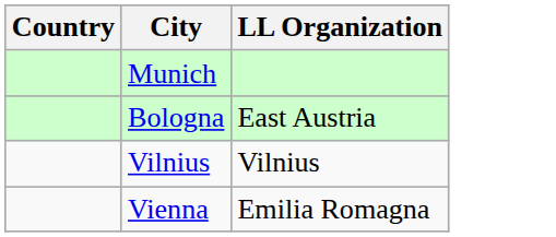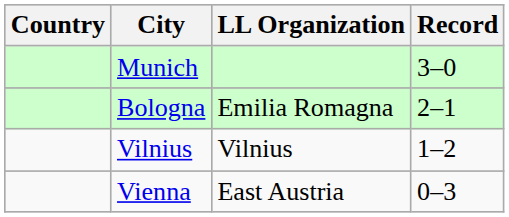+ column: Record | 3–0 | 2–1 | 1–2 | 0–3
Bologna | LL Organization: East Austria -> Emilia Romagna
Vienna | LL Organization: Emilia Romagna -> East Austria
